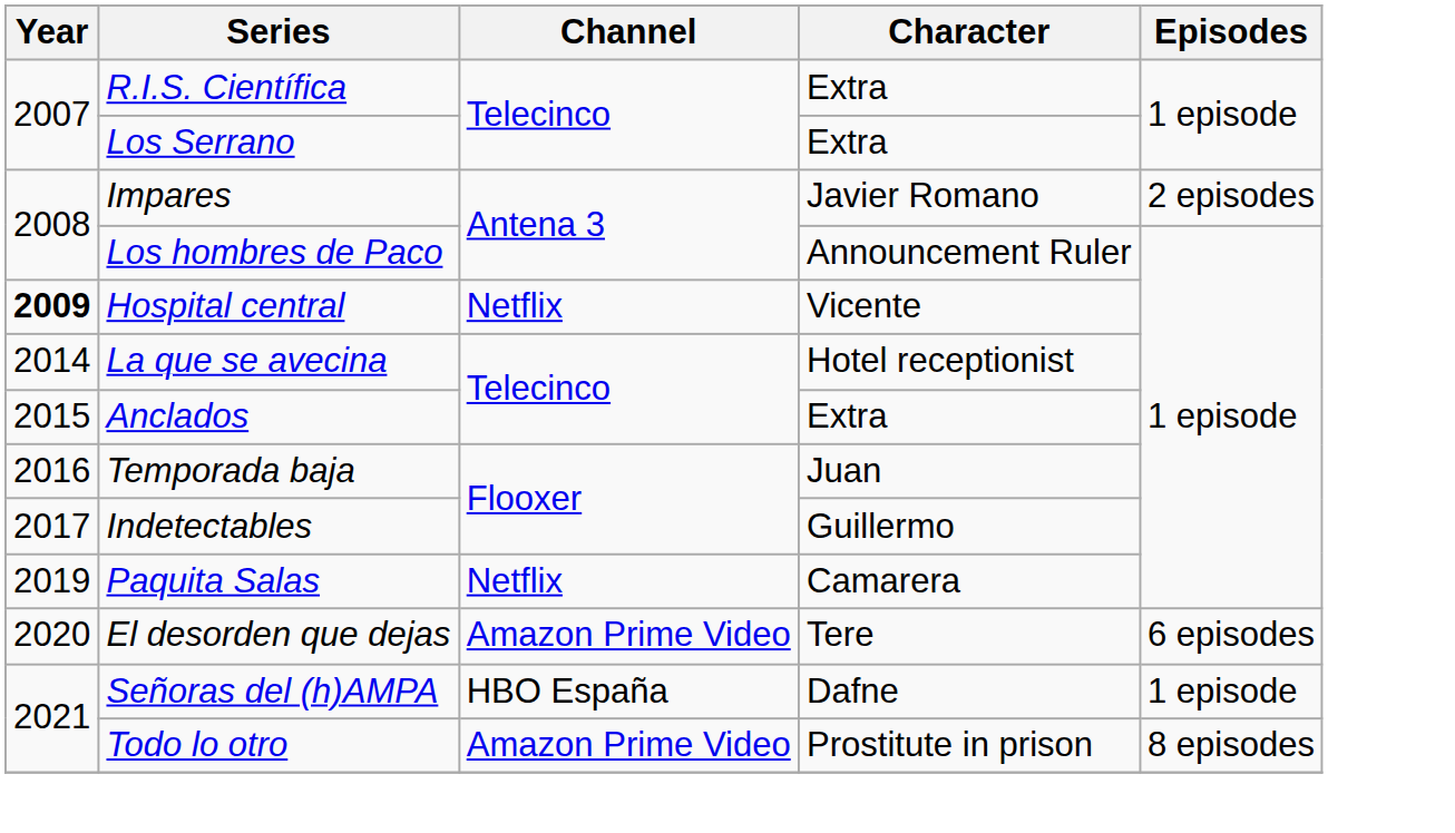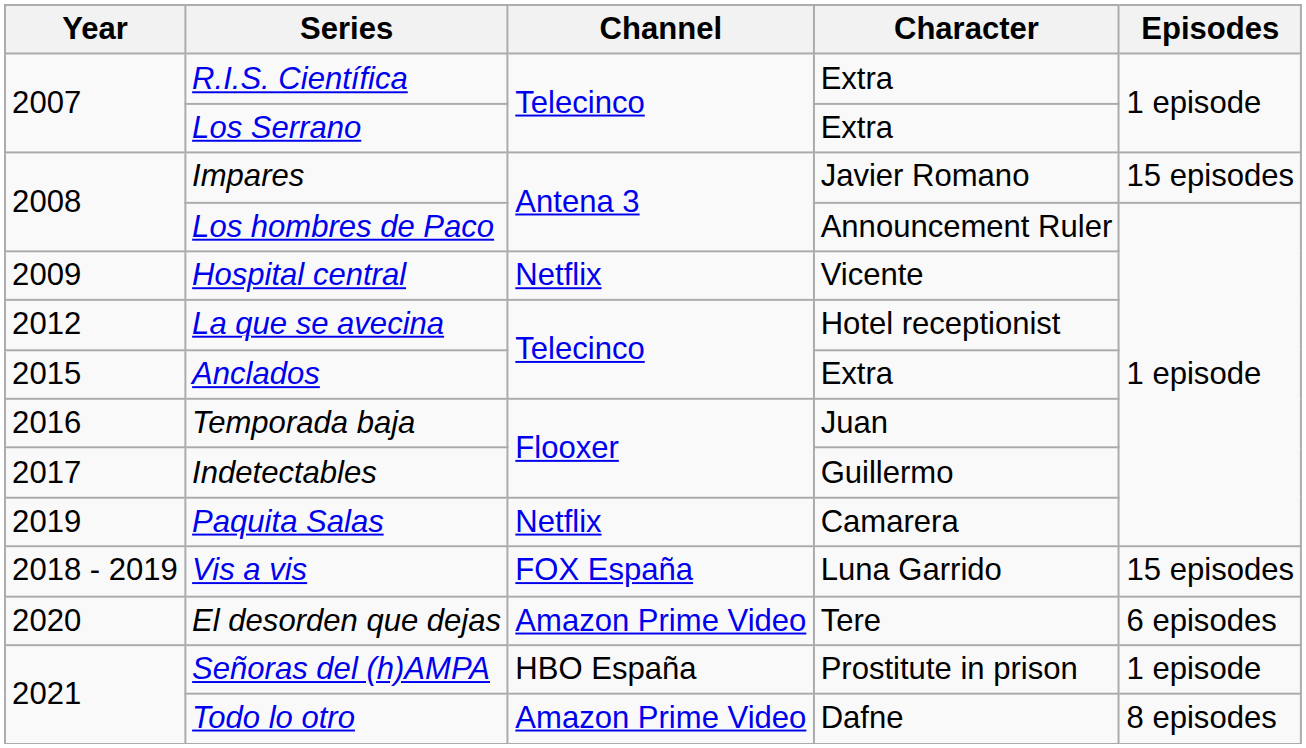Impares | Episodes: 2 episodes -> 15 episodes
Hospital central | Year: bold -> normal
La que se avecina | Year: 2014 -> 2012
+ row: 2018 - 2019 | Vis a vis | FOX España | Luna Garrido | 15 episodes
Señoras del (h)AMPA | Character: Dafne -> Prostitute in prison
Todo lo otro | Character: Prostitute in prison -> Dafne
